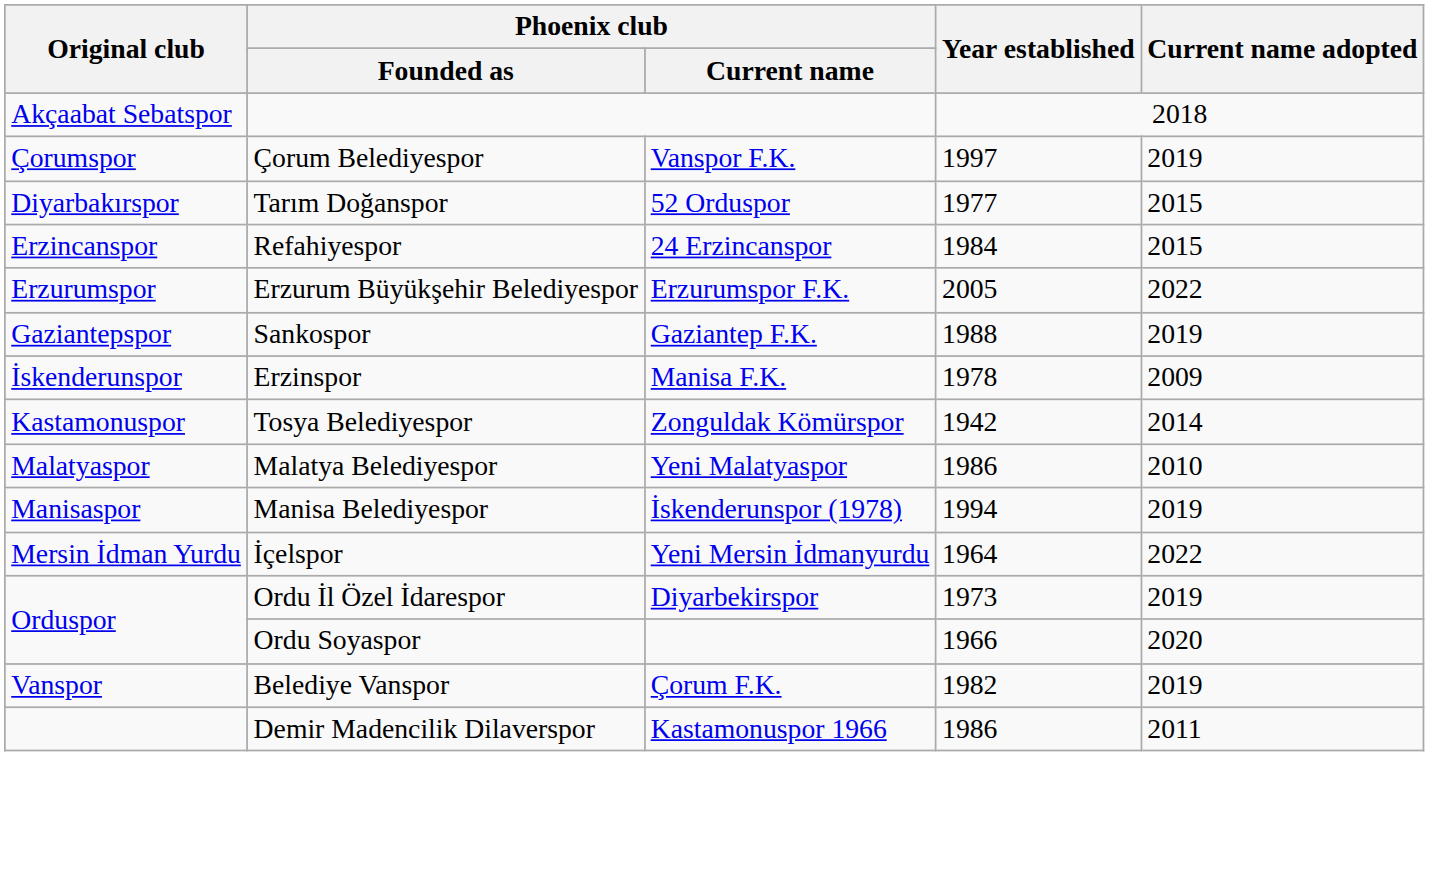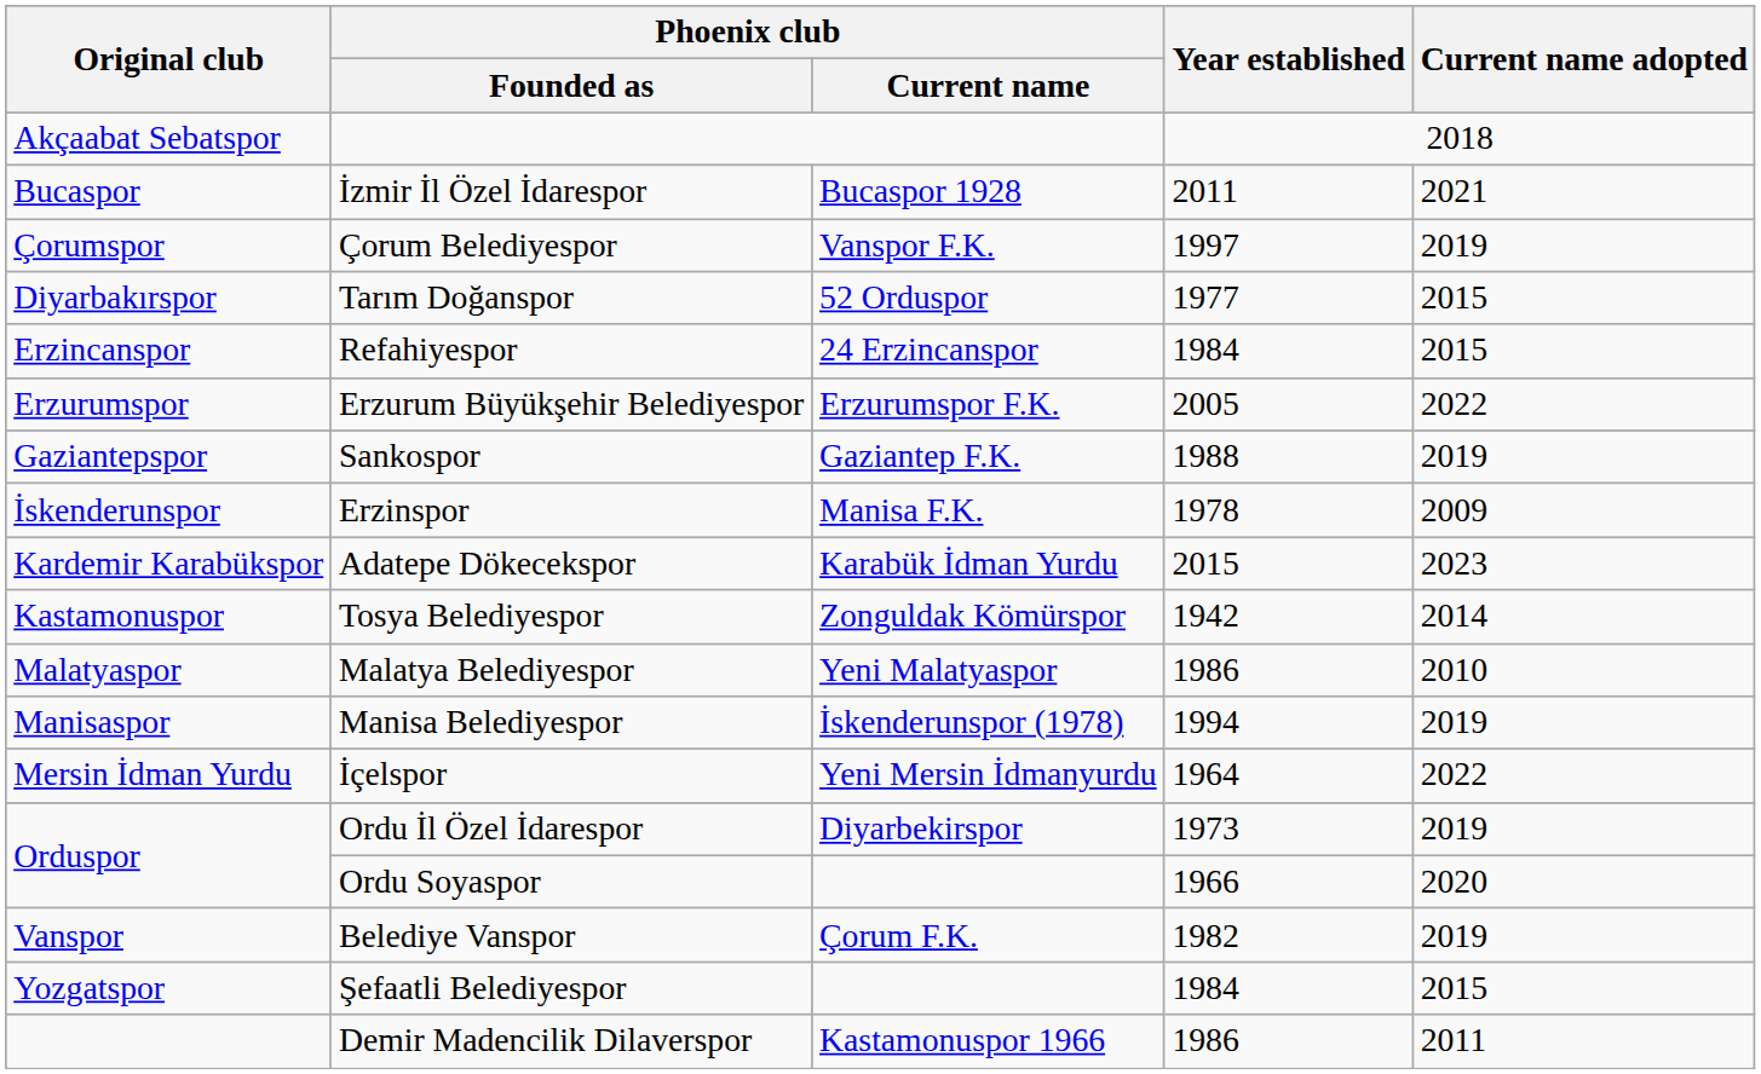+ row: Bucaspor | İzmir İl Özel İdarespor | Bucaspor 1928 | 2011 | 2021
+ row: Kardemir Karabükspor | Adatepe Dökecekspor | Karabük İdman Yurdu | 2015 | 2023
+ row: Yozgatspor | Şefaatli Belediyespor | 1984 | 2015
